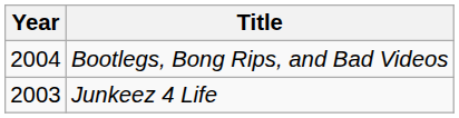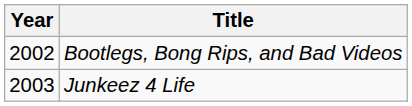Bootlegs, Bong Rips, and Bad Videos | Year: 2004 -> 2002
